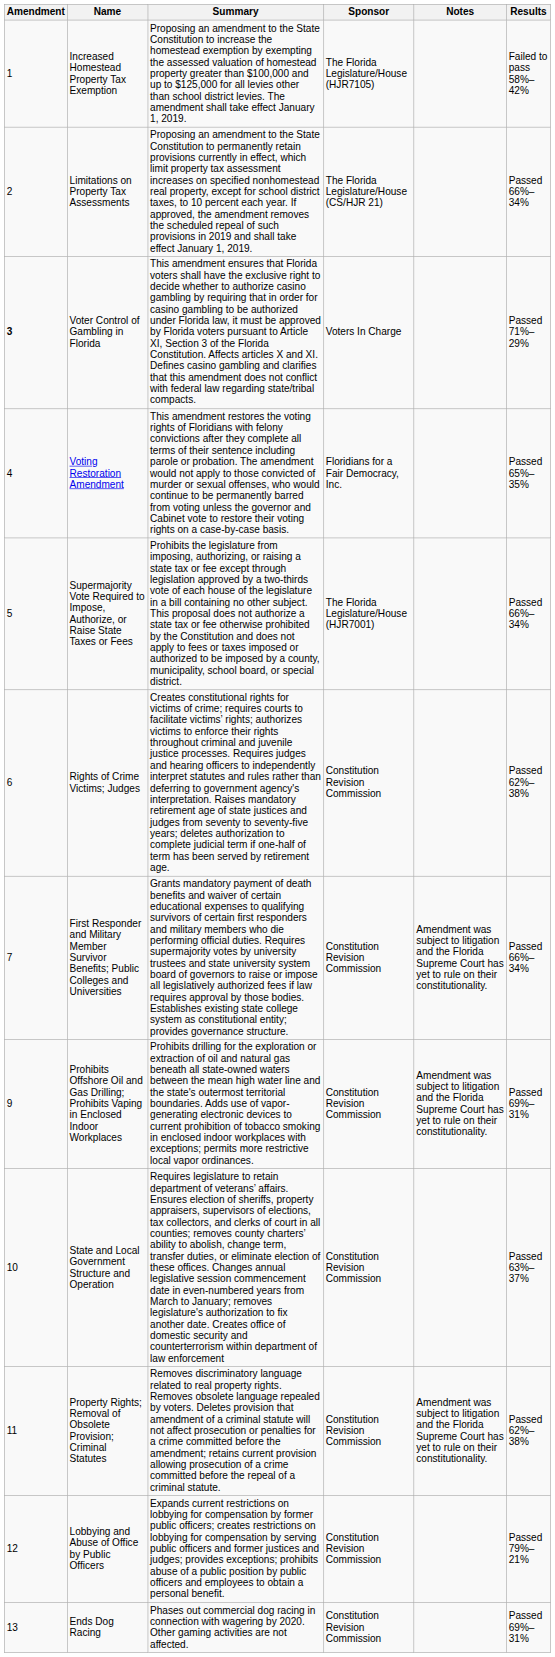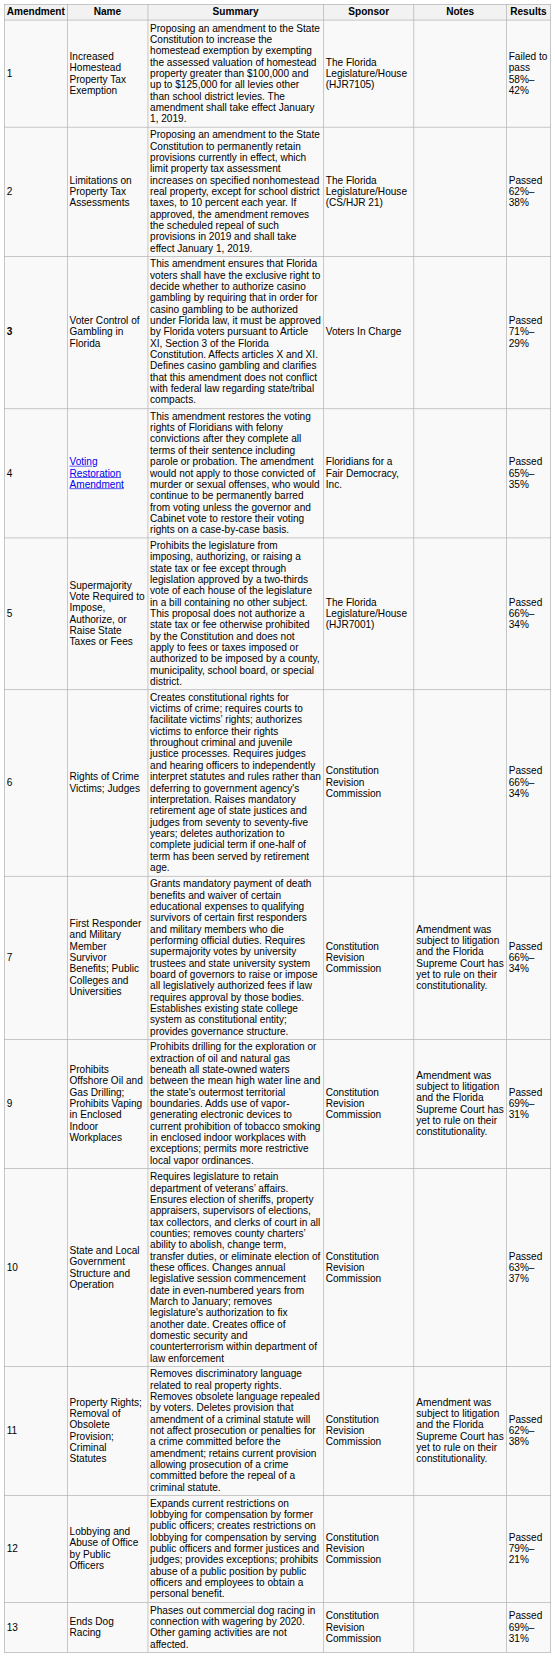Limitations on Property Tax Assessments | Results: Passed 66%–34% -> Passed 62%–38%
Rights of Crime Victims; Judges | Results: Passed 62%–38% -> Passed 66%–34%
